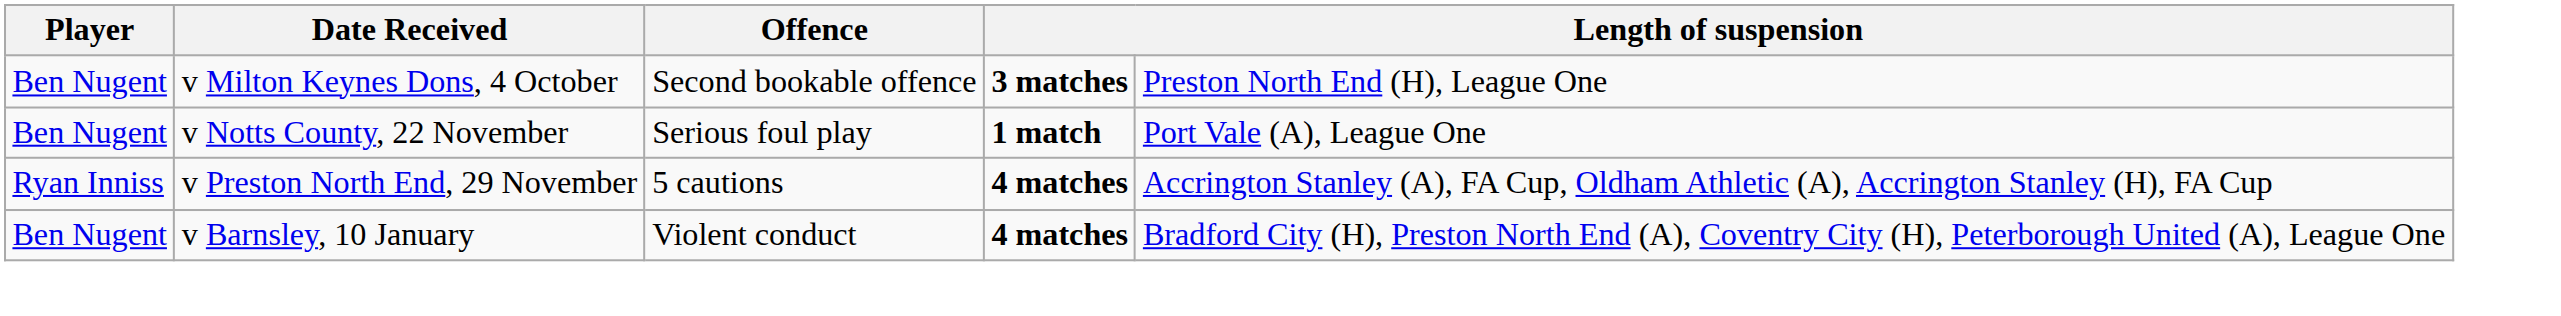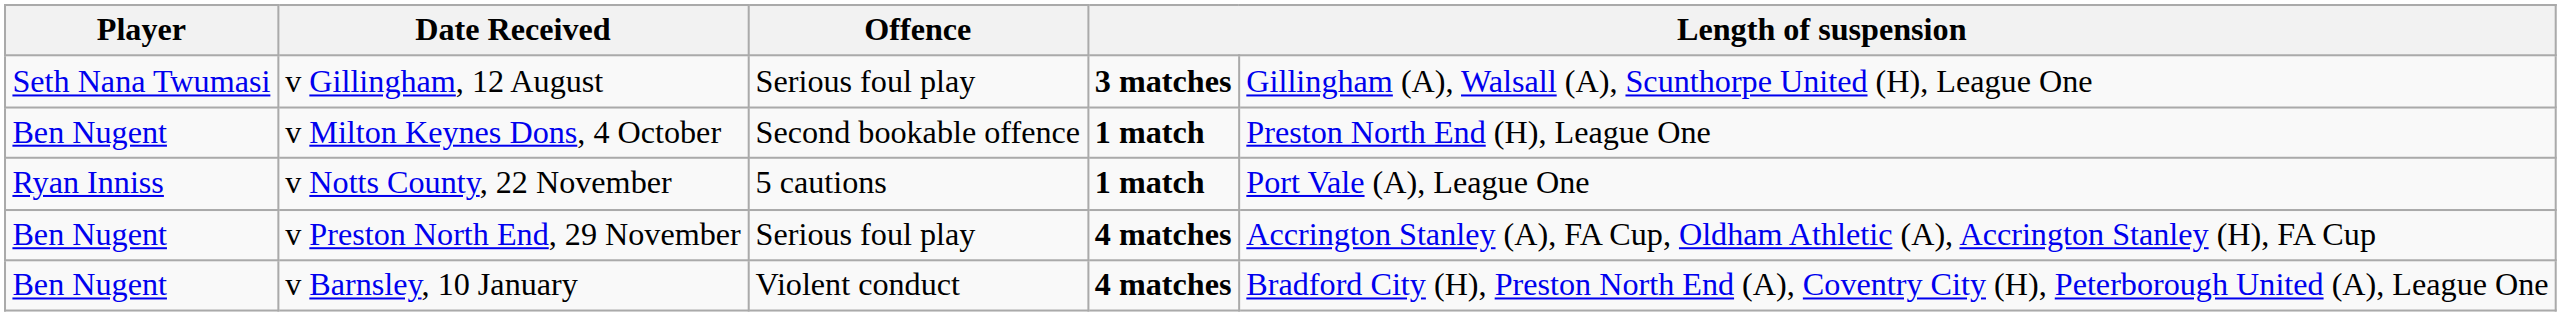+ row: Seth Nana Twumasi | v Gillingham, 12 August | Serious foul play | 3 matches | Gillingham (A), Walsall (A), Scunthorpe United (H), League One
v Milton Keynes Dons, 4 October | column 4: 3 matches -> 1 match
v Notts County, 22 November | Player: Ben Nugent -> Ryan Inniss
v Notts County, 22 November | Offence: Serious foul play -> 5 cautions
v Preston North End, 29 November | Player: Ryan Inniss -> Ben Nugent
v Preston North End, 29 November | Offence: 5 cautions -> Serious foul play
